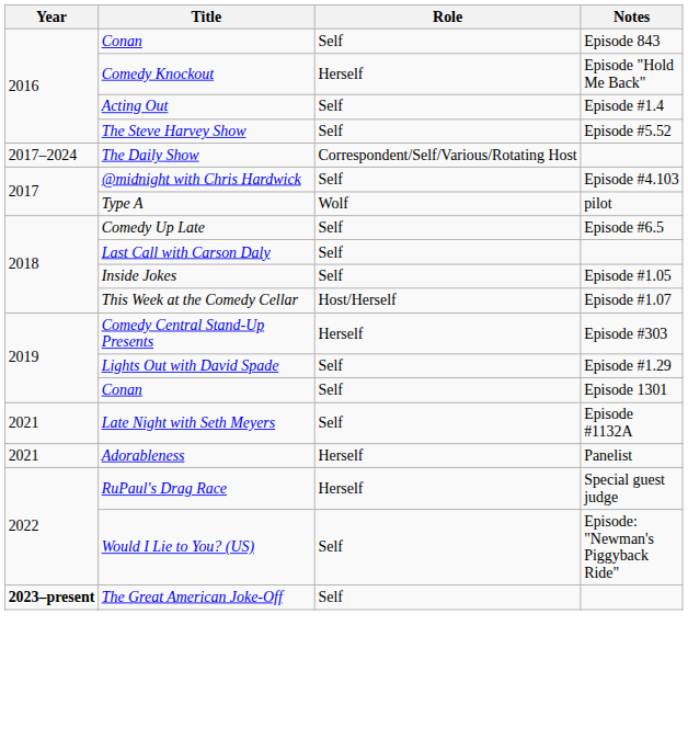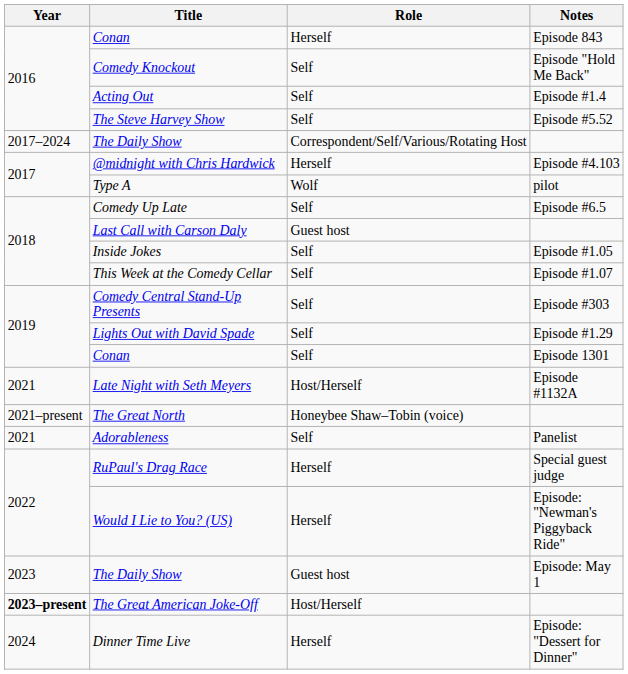Conan / Episode 843 | Role: Self -> Herself
Comedy Knockout | Role: Herself -> Self
@midnight with Chris Hardwick | Role: Self -> Herself
Last Call with Carson Daly | Role: Self -> Guest host
This Week at the Comedy Cellar | Role: Host/Herself -> Self
Comedy Central Stand-Up Presents | Role: Herself -> Self
Late Night with Seth Meyers | Role: Self -> Host/Herself
+ row: 2021–present | The Great North | Honeybee Shaw–Tobin (voice)
Adorableness | Role: Herself -> Self
Would I Lie to You? (US) | Role: Self -> Herself
+ row: 2023 | The Daily Show | Guest host | Episode: May 1
The Great American Joke-Off | Role: Self -> Host/Herself
+ row: 2024 | Dinner Time Live | Herself | Episode: "Dessert for Dinner"
